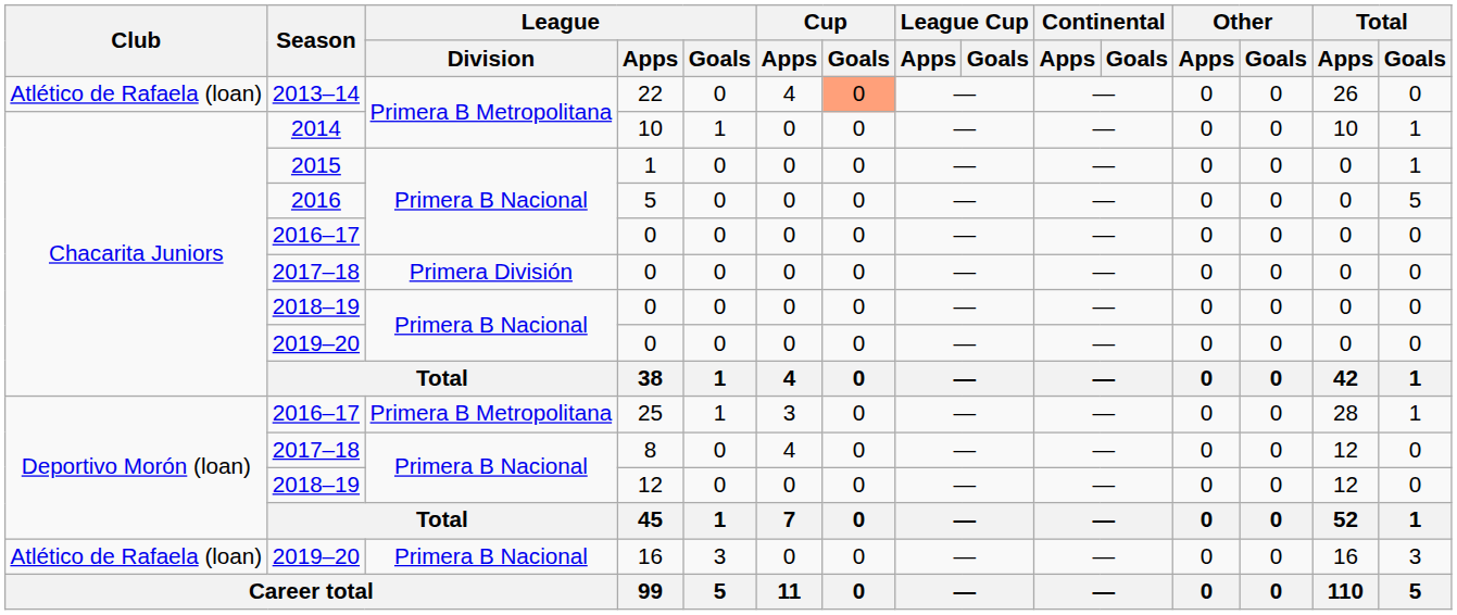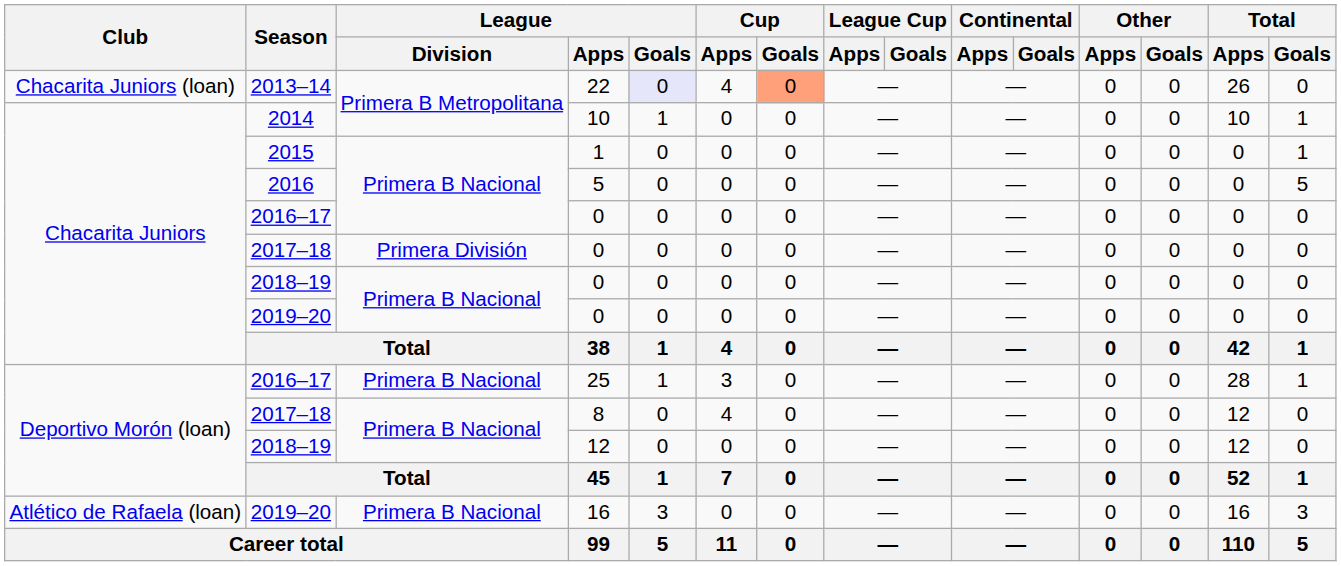22 | Club: Atlético de Rafaela (loan) -> Chacarita Juniors (loan)
22 | League / Goals: no background -> lavender background
25 | League / Division: Primera B Metropolitana -> Primera B Nacional
